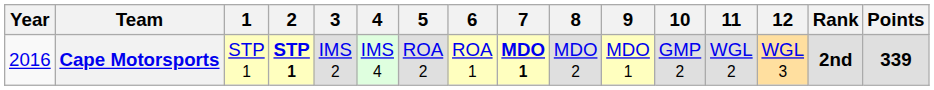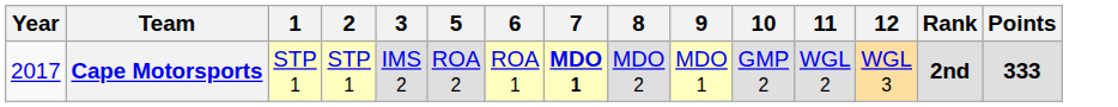- column: 4 | IMS 4
Cape Motorsports | Year: 2016 -> 2017
Cape Motorsports | 2: bold -> normal
Cape Motorsports | Points: 339 -> 333
